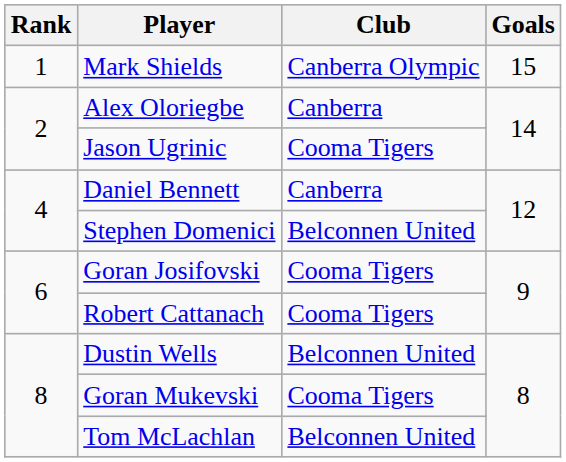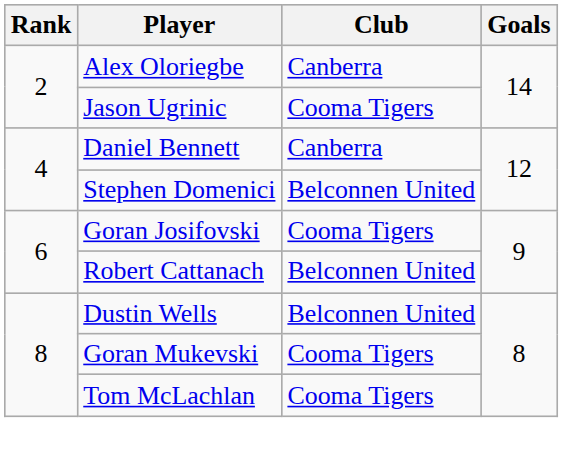- row: 1 | Mark Shields | Canberra Olympic | 15
Robert Cattanach | Club: Cooma Tigers -> Belconnen United
Tom McLachlan | Club: Belconnen United -> Cooma Tigers
